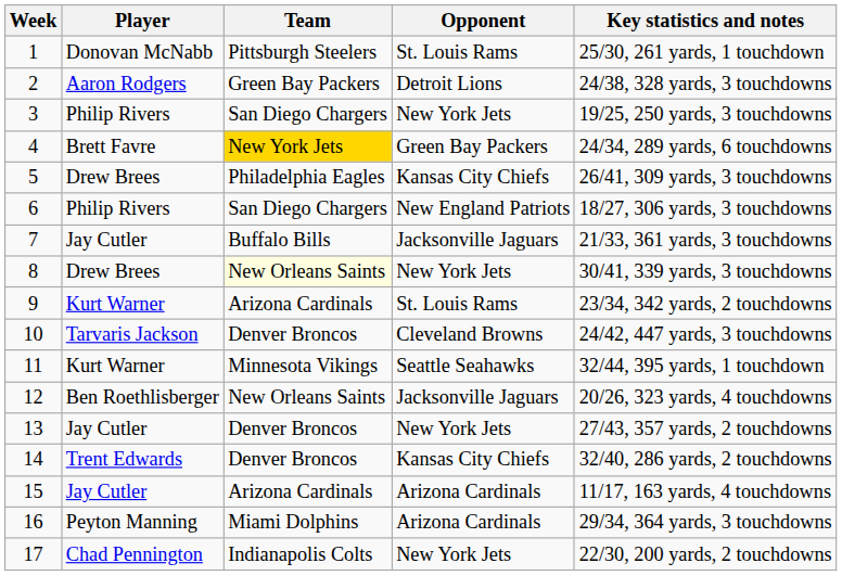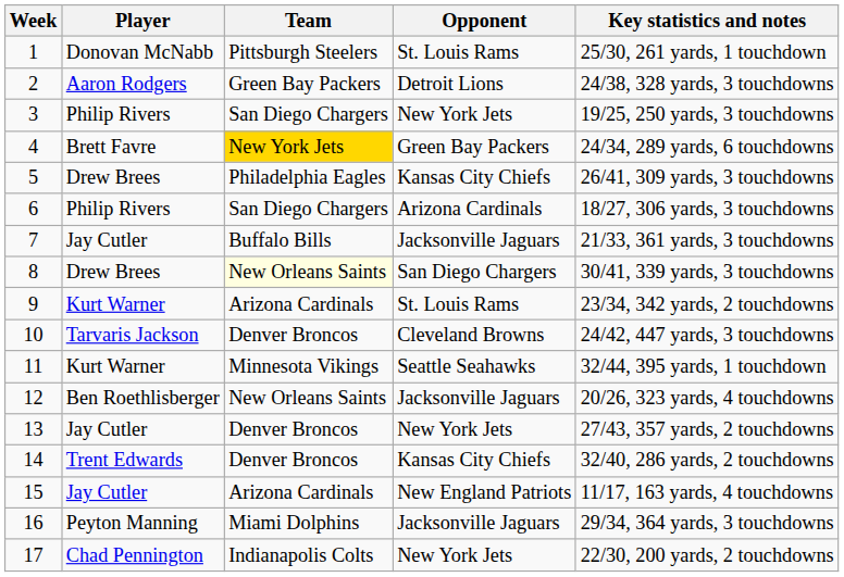6 | Opponent: New England Patriots -> Arizona Cardinals
8 | Opponent: New York Jets -> San Diego Chargers
15 | Opponent: Arizona Cardinals -> New England Patriots
16 | Opponent: Arizona Cardinals -> Jacksonville Jaguars
